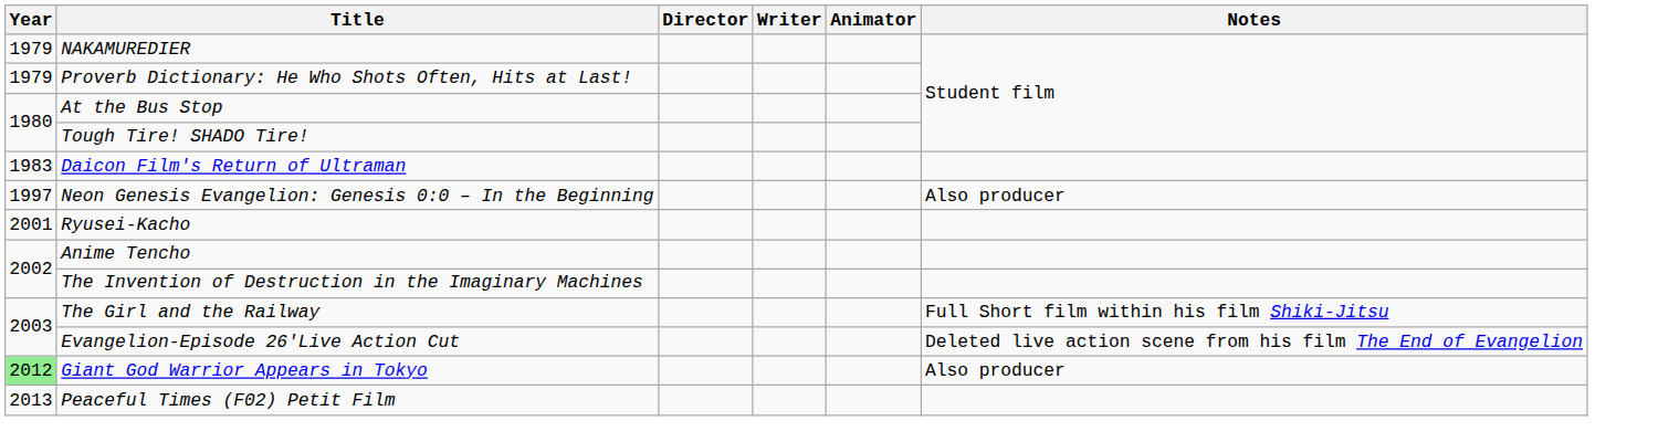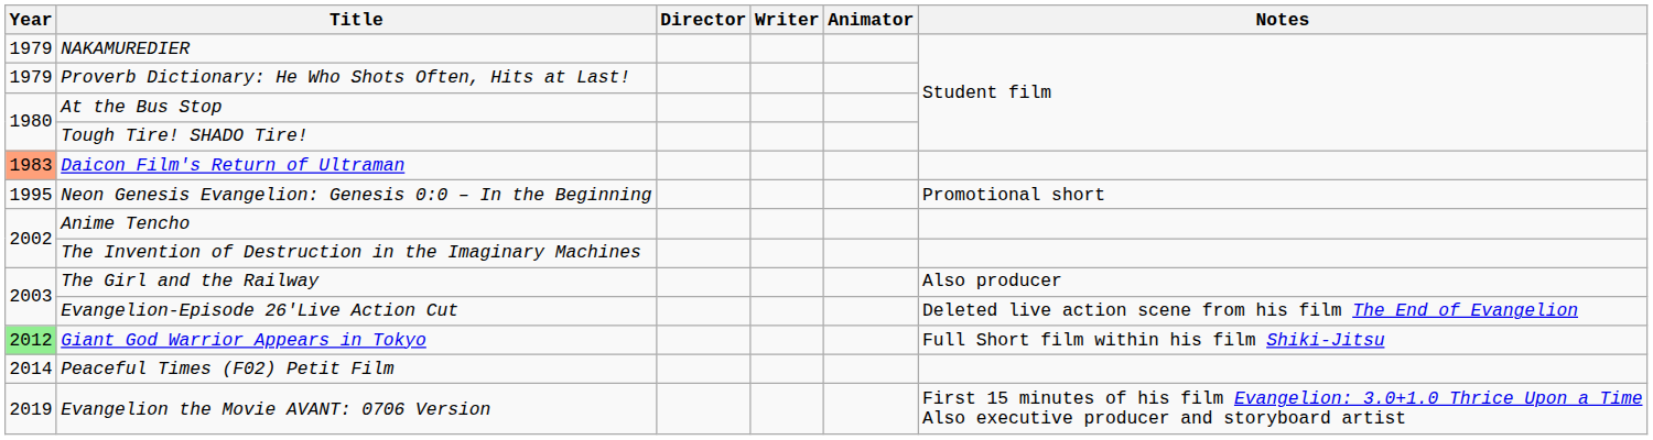Daicon Film's Return of Ultraman | Year: no background -> lightsalmon background
Neon Genesis Evangelion: Genesis 0:0 – In the Beginning | Year: 1997 -> 1995
Neon Genesis Evangelion: Genesis 0:0 – In the Beginning | Notes: Also producer -> Promotional short
- row: 2001 | Ryusei-Kacho
The Girl and the Railway | Notes: Full Short film within his film Shiki-Jitsu -> Also producer
Giant God Warrior Appears in Tokyo | Notes: Also producer -> Full Short film within his film Shiki-Jitsu
Peaceful Times (F02) Petit Film | Year: 2013 -> 2014
+ row: 2019 | Evangelion the Movie AVANT: 0706 Version | First 15 minutes of his film Evangelion: 3.0+1.0 Thrice Upon a Time Also executive producer and storyboard artist
